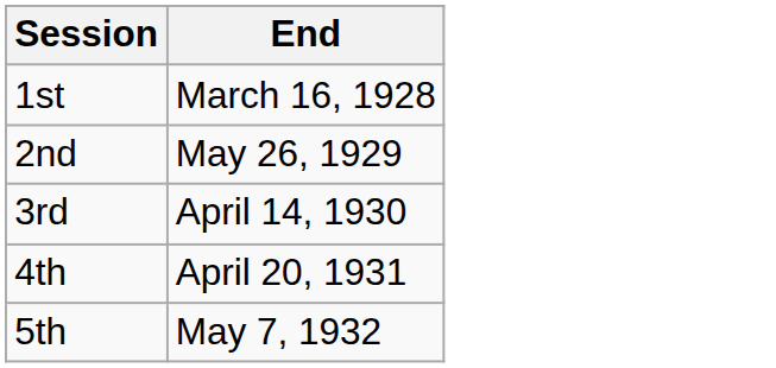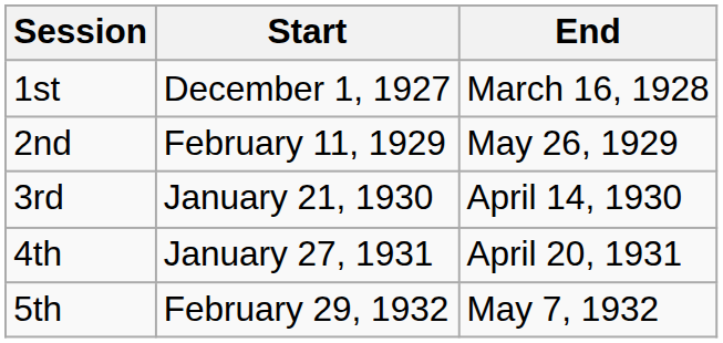+ column: Start | December 1, 1927 | February 11, 1929 | January 21, 1930 | January 27, 1931 | February 29, 1932
